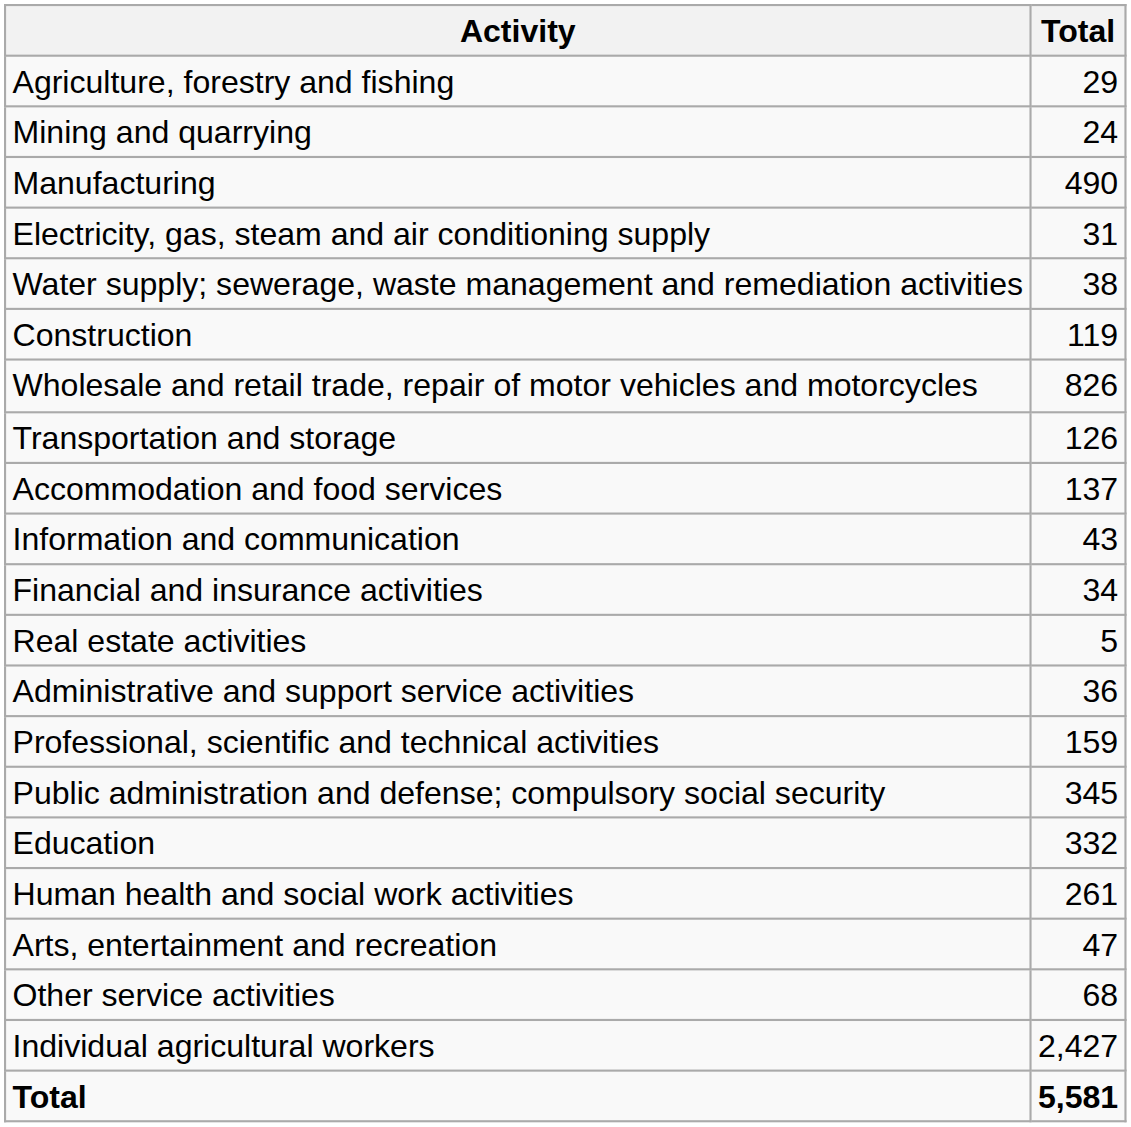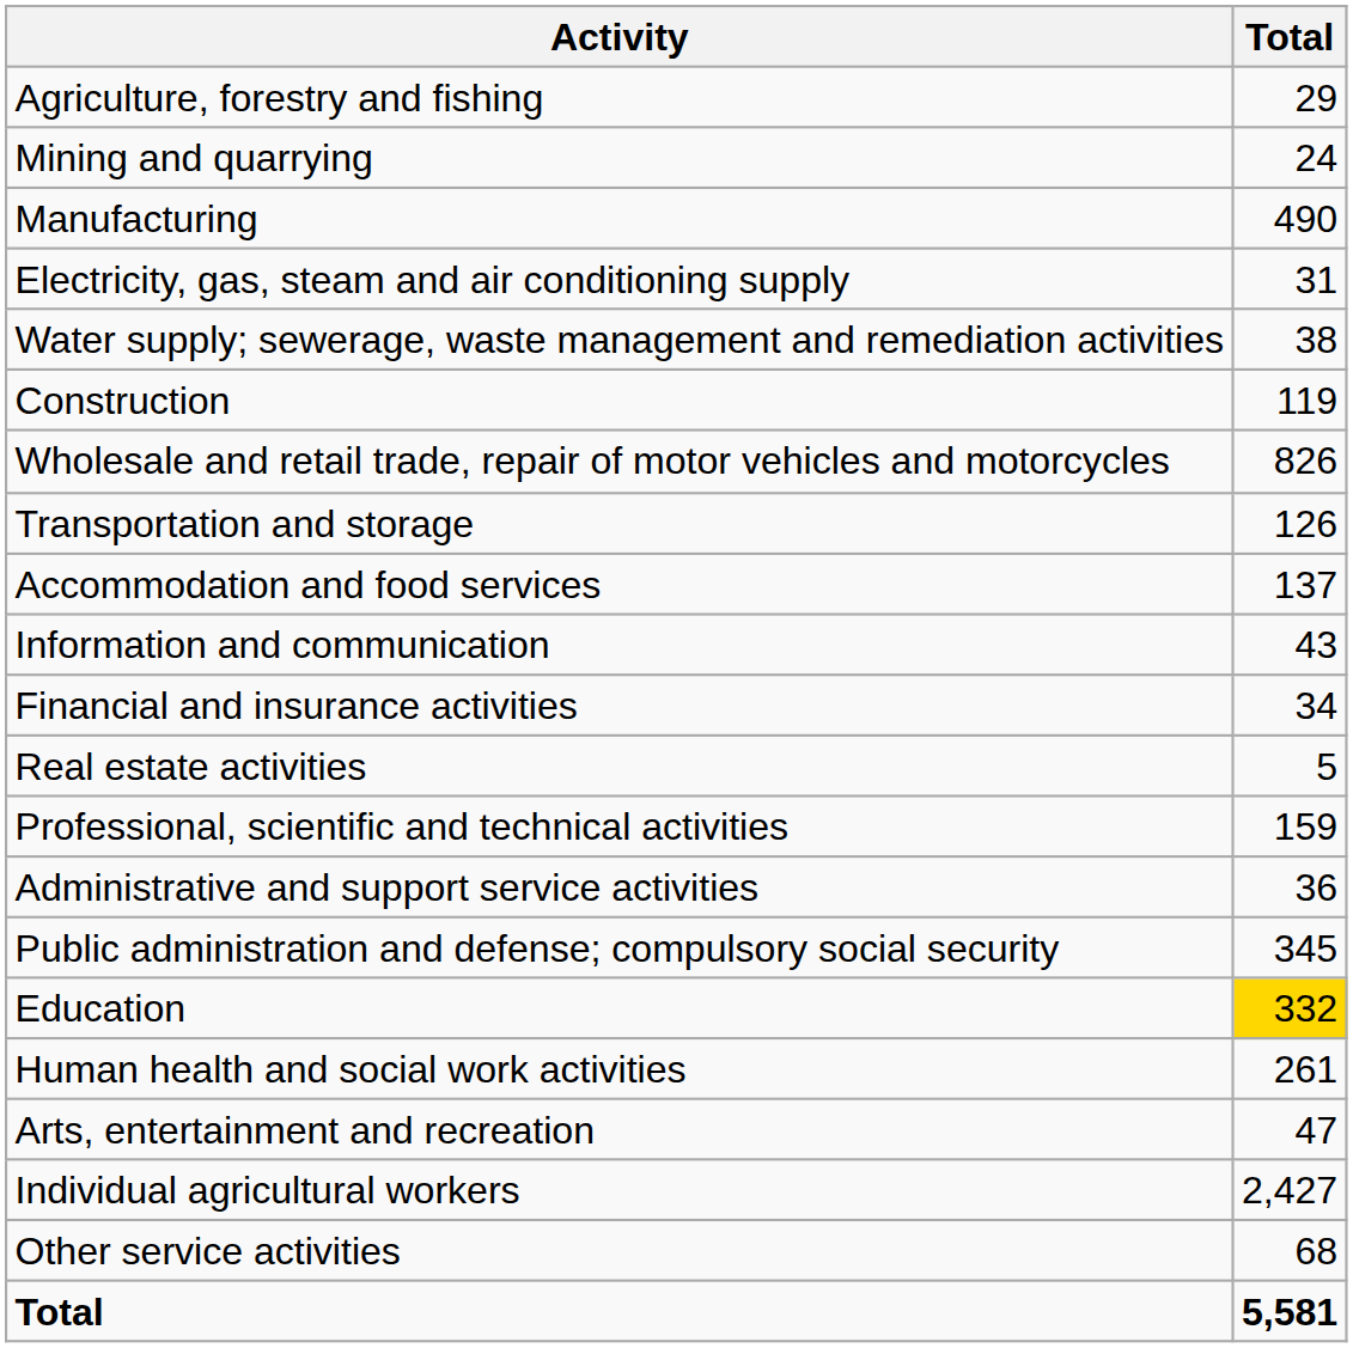rows swapped: Professional, scientific and technical activities <-> Administrative and support service activities
Education | Total: no background -> gold background
rows swapped: Other service activities <-> Individual agricultural workers
